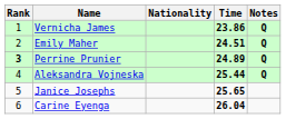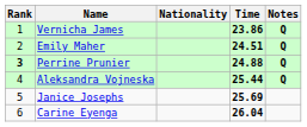Perrine Prunier | Time: 24.89 -> 24.88
Janice Josephs | Time: 25.65 -> 25.69
